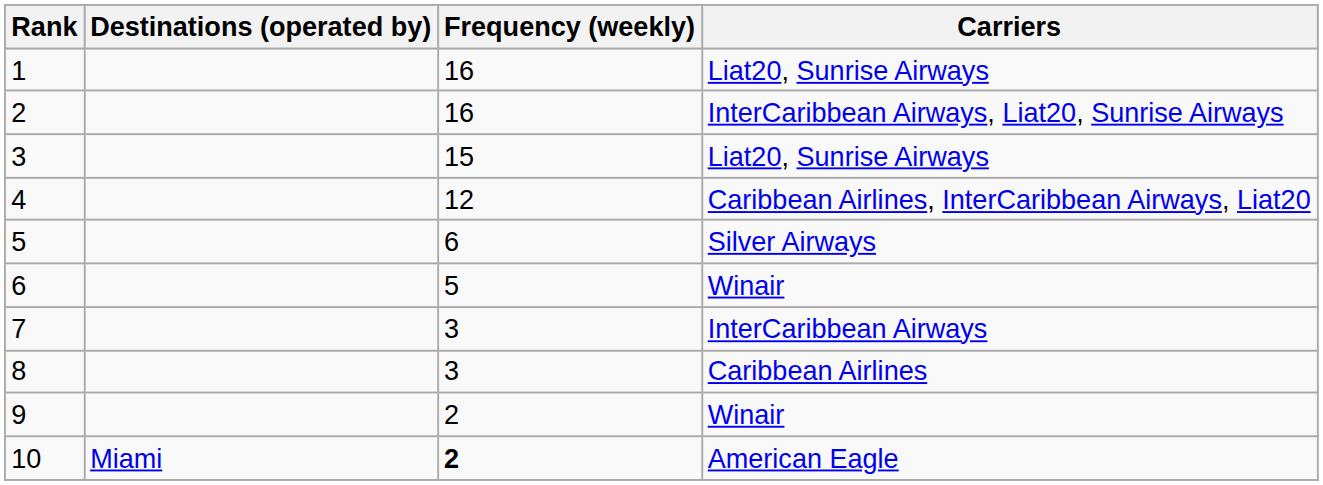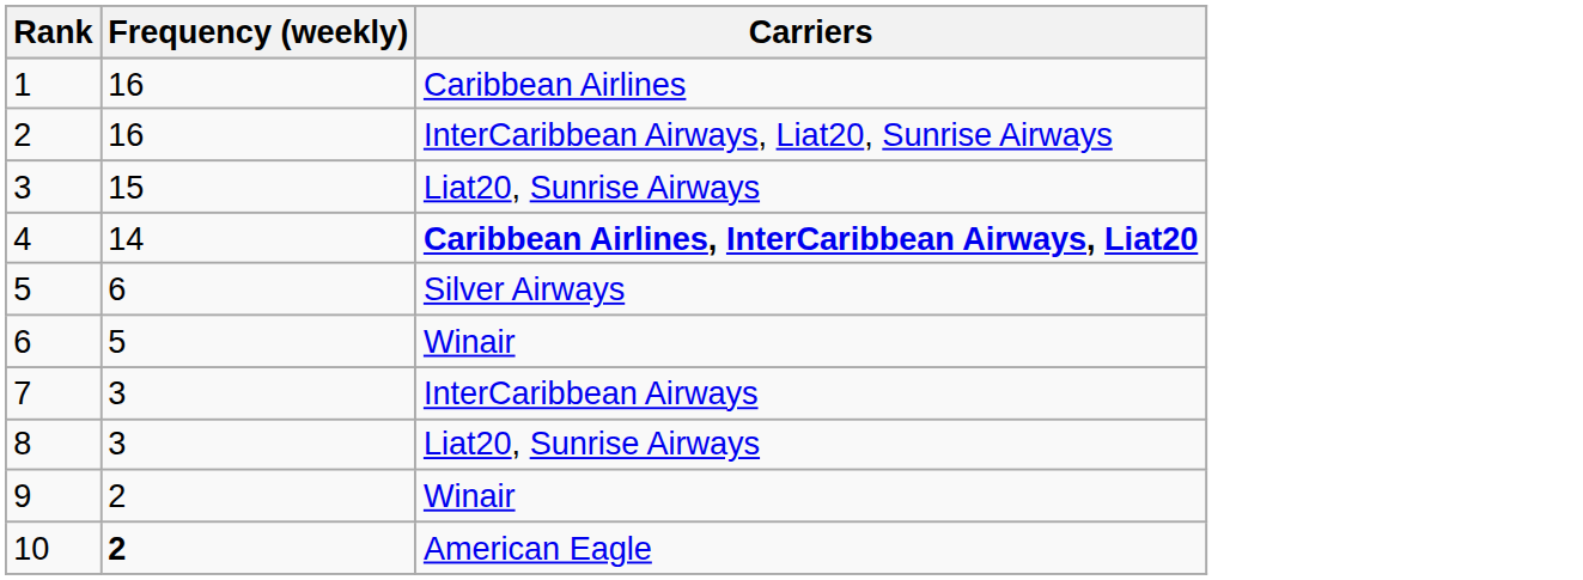- column: Destinations (operated by) | Miami
1 | Carriers: Liat20, Sunrise Airways -> Caribbean Airlines
4 | Frequency (weekly): 12 -> 14
4 | Carriers: normal -> bold
8 | Carriers: Caribbean Airlines -> Liat20, Sunrise Airways
